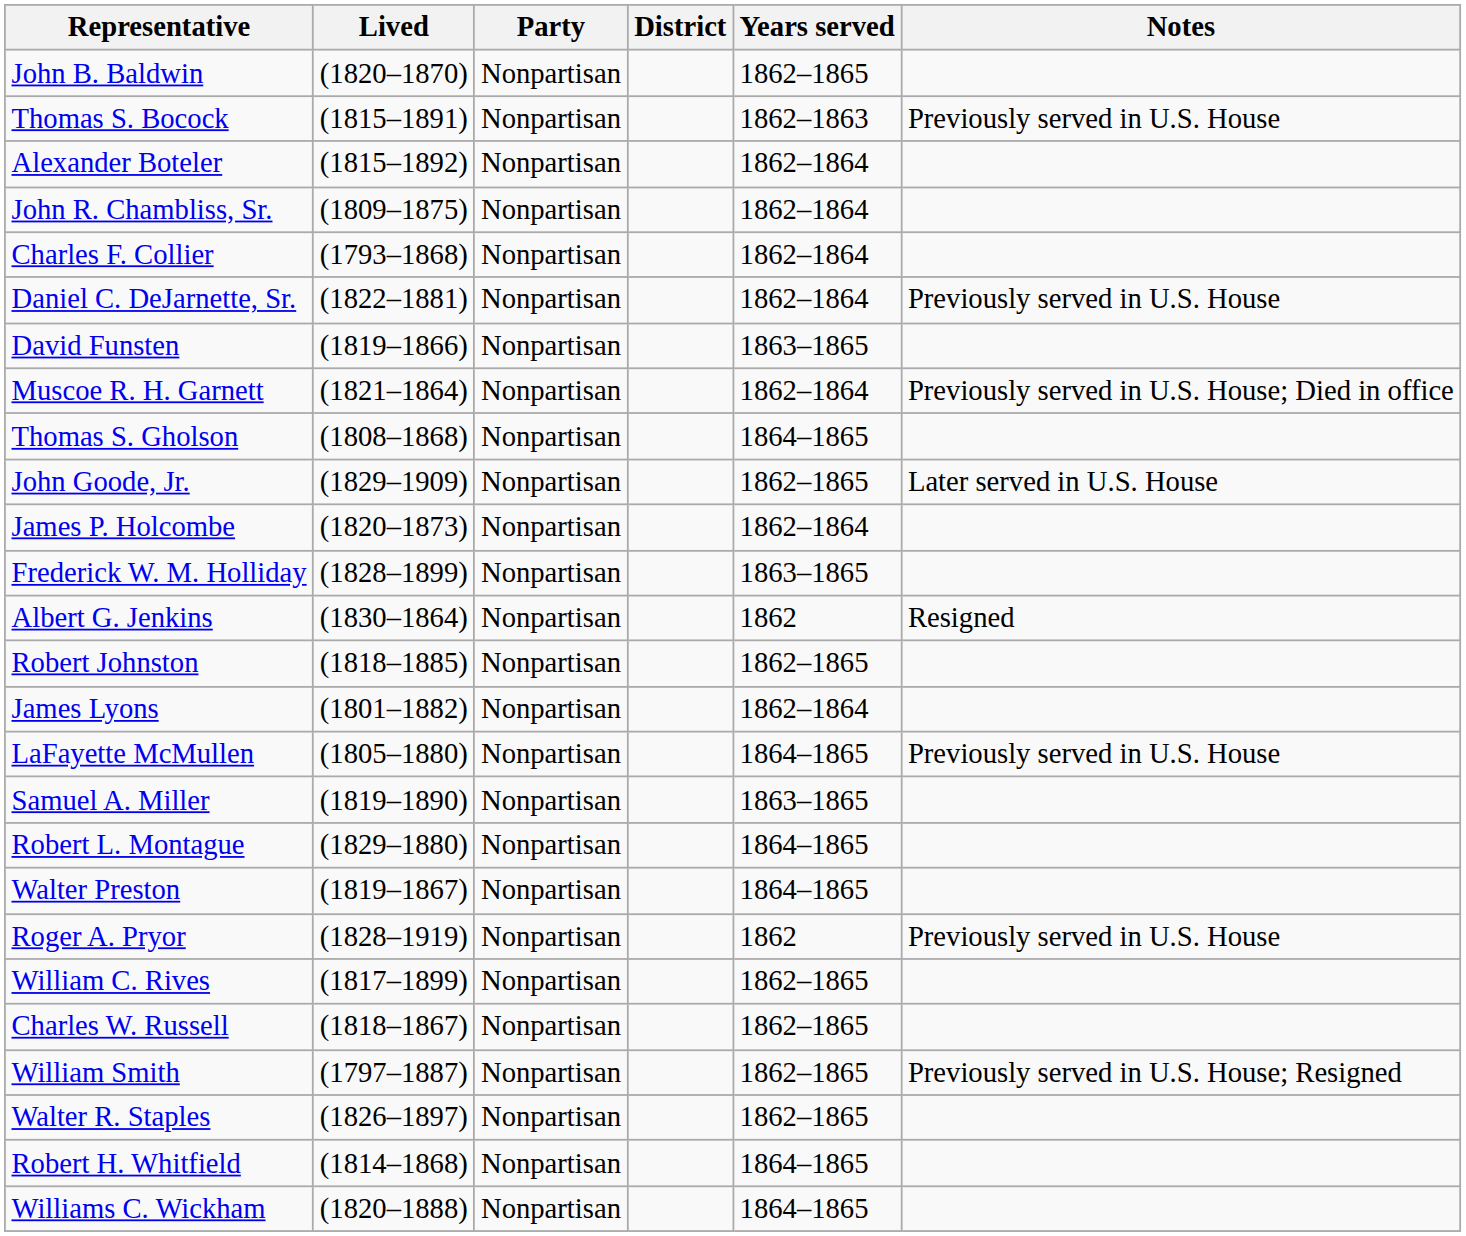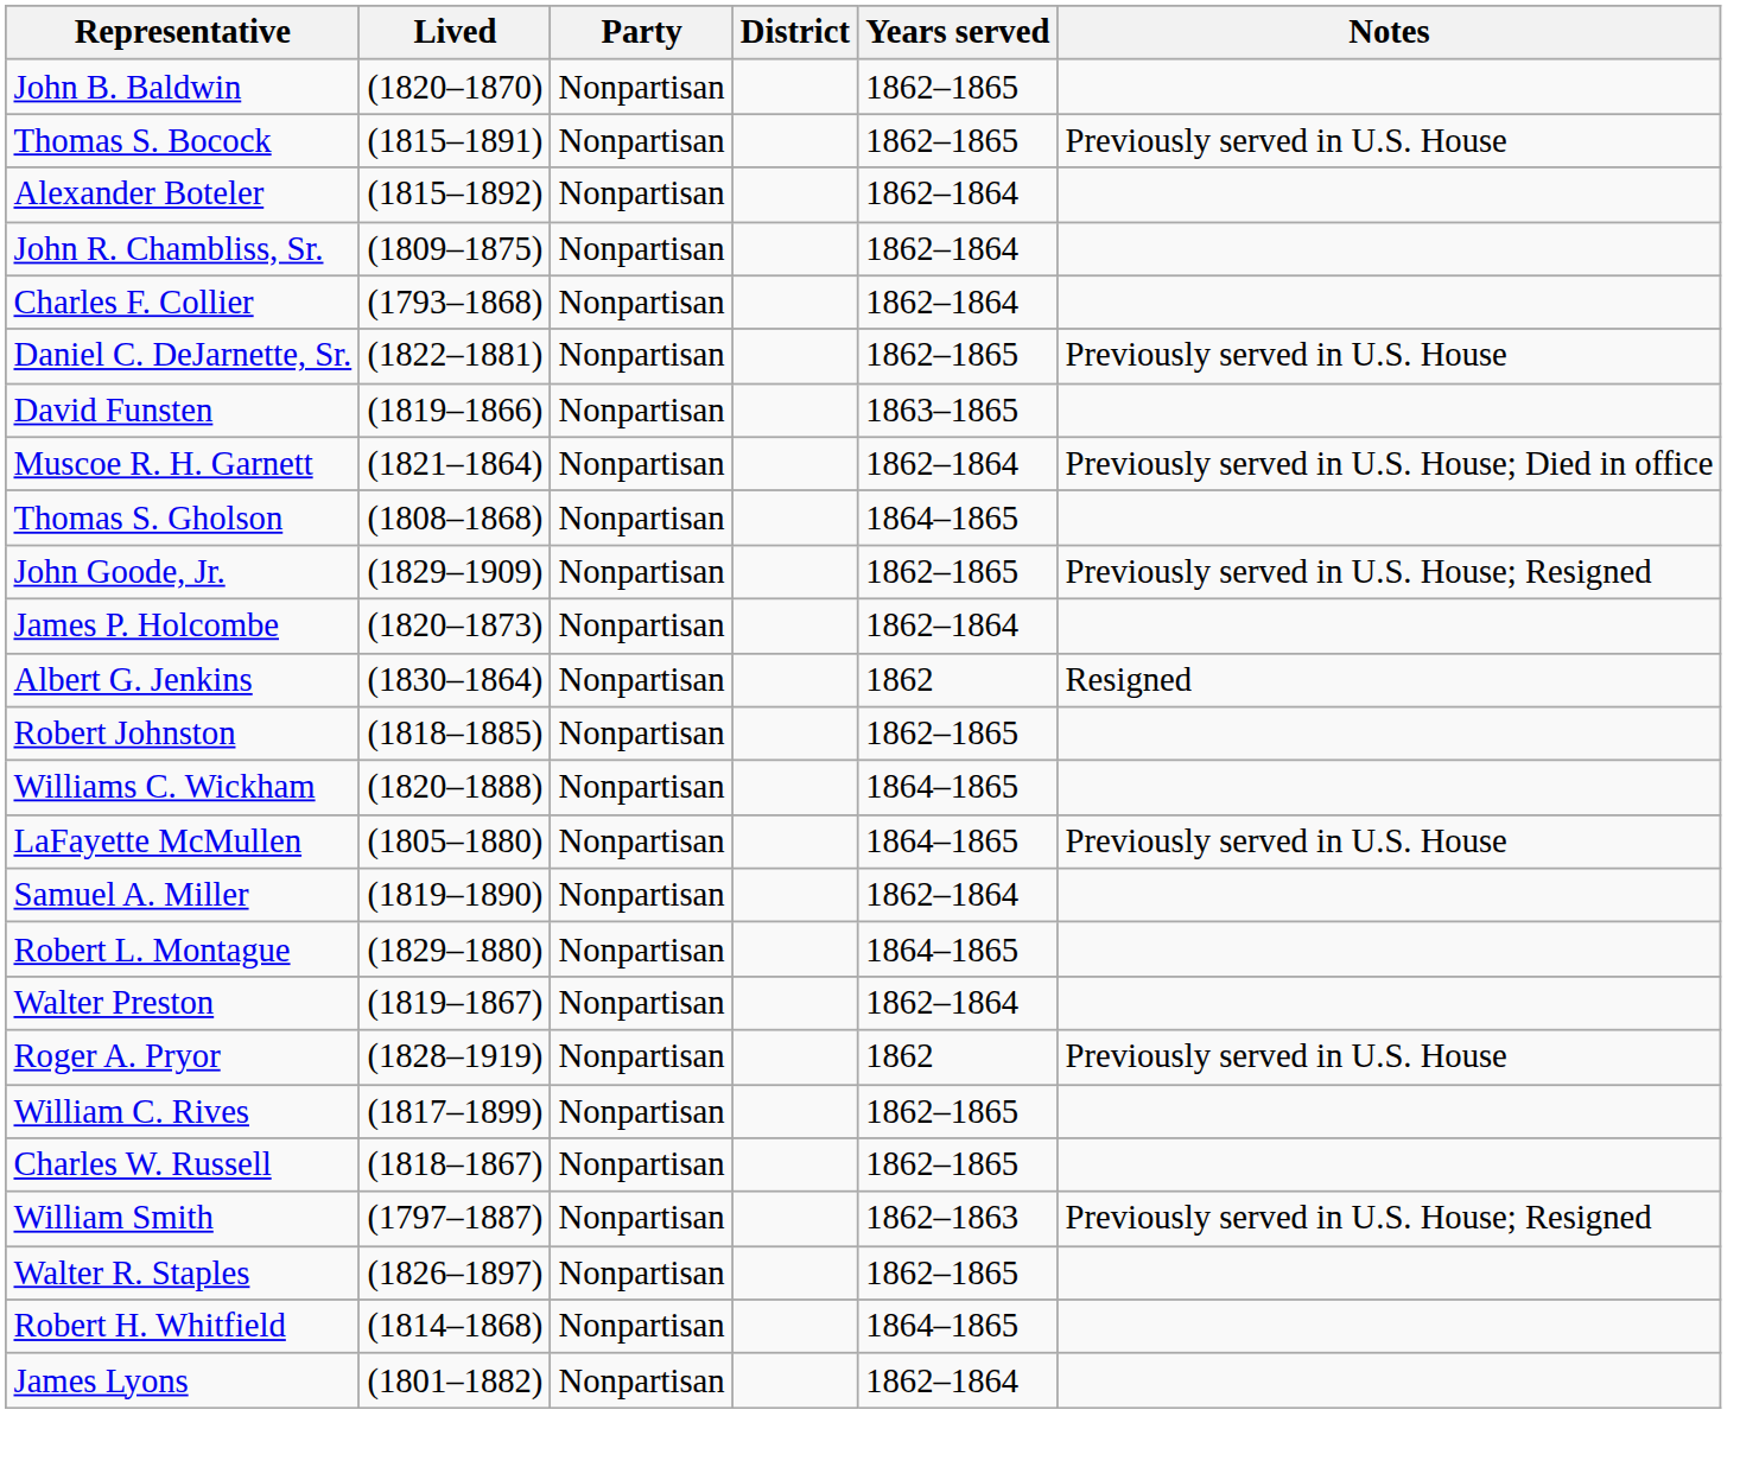Thomas S. Bocock | Years served: 1862–1863 -> 1862–1865
Daniel C. DeJarnette, Sr. | Years served: 1862–1864 -> 1862–1865
John Goode, Jr. | Notes: Later served in U.S. House -> Previously served in U.S. House; Resigned
- row: Frederick W. M. Holliday | (1828–1899) | Nonpartisan | 1863–1865
rows swapped: James Lyons <-> Williams C. Wickham
Samuel A. Miller | Years served: 1863–1865 -> 1862–1864
Walter Preston | Years served: 1864–1865 -> 1862–1864
William Smith | Years served: 1862–1865 -> 1862–1863
